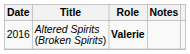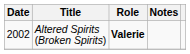Altered Spirits (Broken Spirits) | Date: 2016 -> 2002
